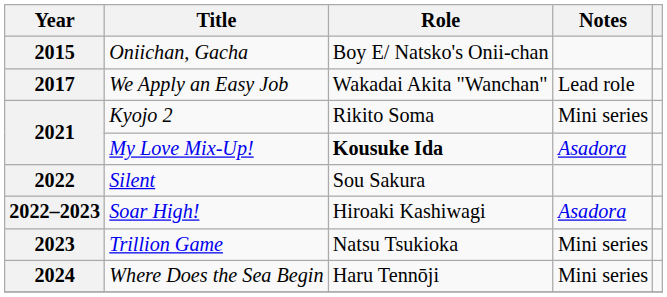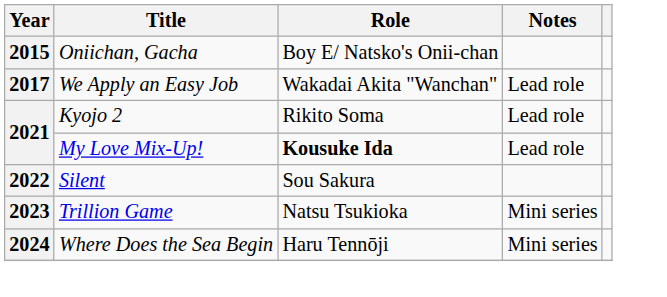Kyojo 2 | Notes: Mini series -> Lead role
My Love Mix-Up! | Notes: Asadora -> Lead role
- row: 2022–2023 | Soar High! | Hiroaki Kashiwagi | Asadora
